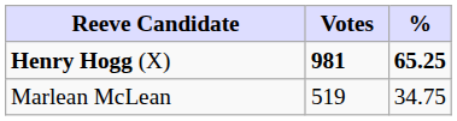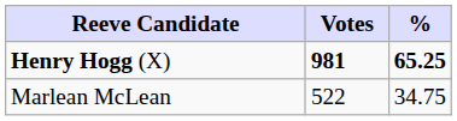Marlean McLean | Votes: 519 -> 522
